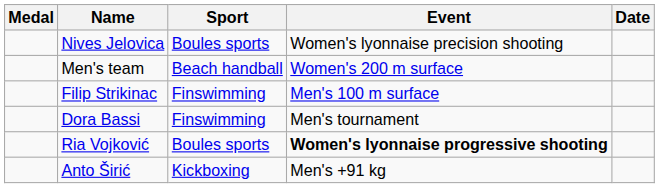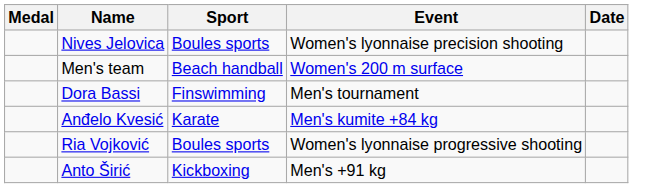- row: Filip Strikinac | Finswimming | Men's 100 m surface
+ row: Anđelo Kvesić | Karate | Men's kumite +84 kg
Ria Vojković | Event: bold -> normal
